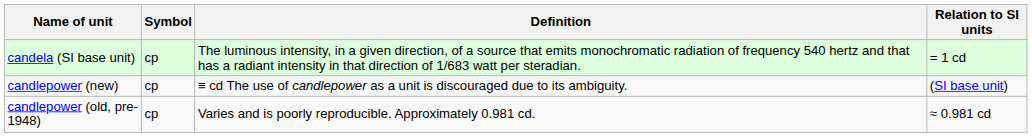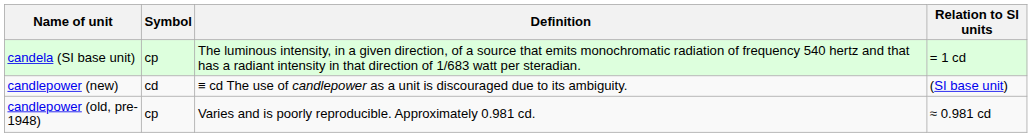candlepower (new) | Symbol: cp -> cd
